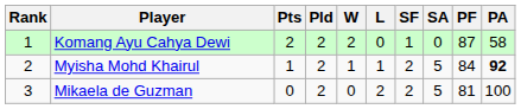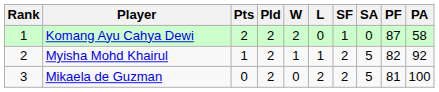Myisha Mohd Khairul | PF: 84 -> 82
Myisha Mohd Khairul | PA: bold -> normal
